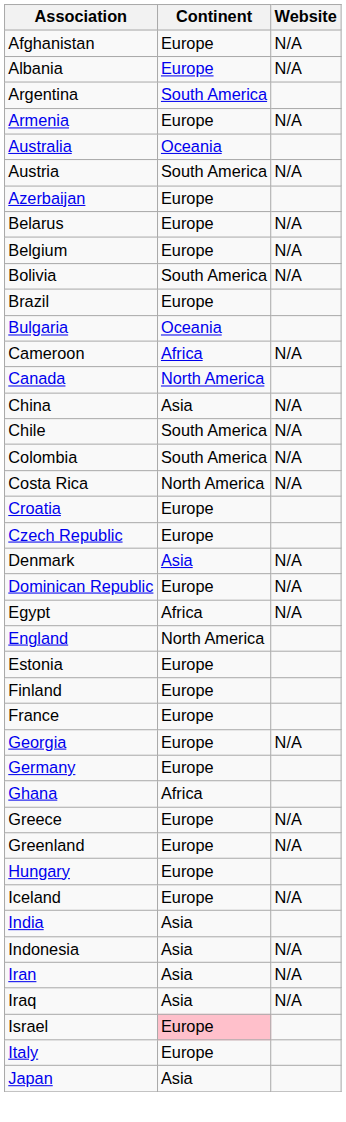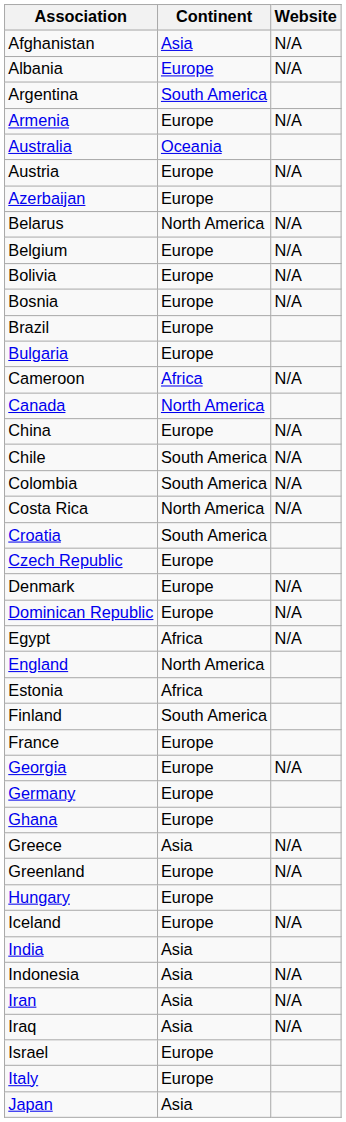Afghanistan | Continent: Europe -> Asia
Austria | Continent: South America -> Europe
Belarus | Continent: Europe -> North America
Bolivia | Continent: South America -> Europe
+ row: Bosnia | Europe | N/A
Bulgaria | Continent: Oceania -> Europe
China | Continent: Asia -> Europe
Croatia | Continent: Europe -> South America
Denmark | Continent: Asia -> Europe
Estonia | Continent: Europe -> Africa
Finland | Continent: Europe -> South America
Ghana | Continent: Africa -> Europe
Greece | Continent: Europe -> Asia
Israel | Continent: pink background -> no background
